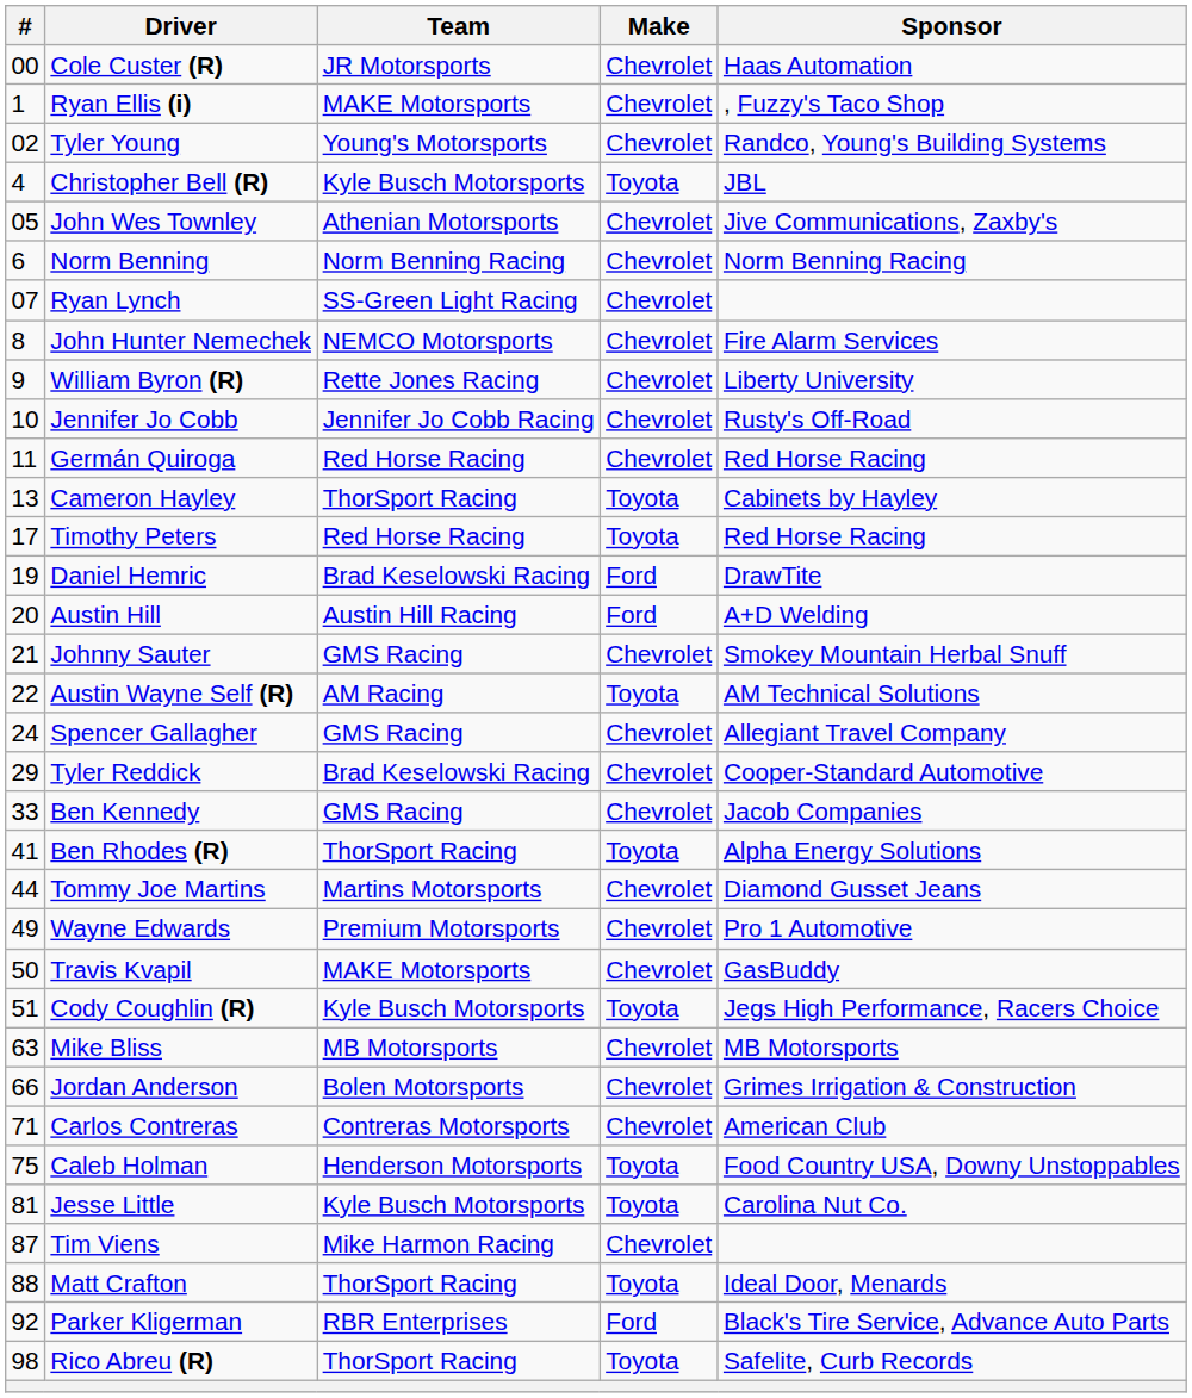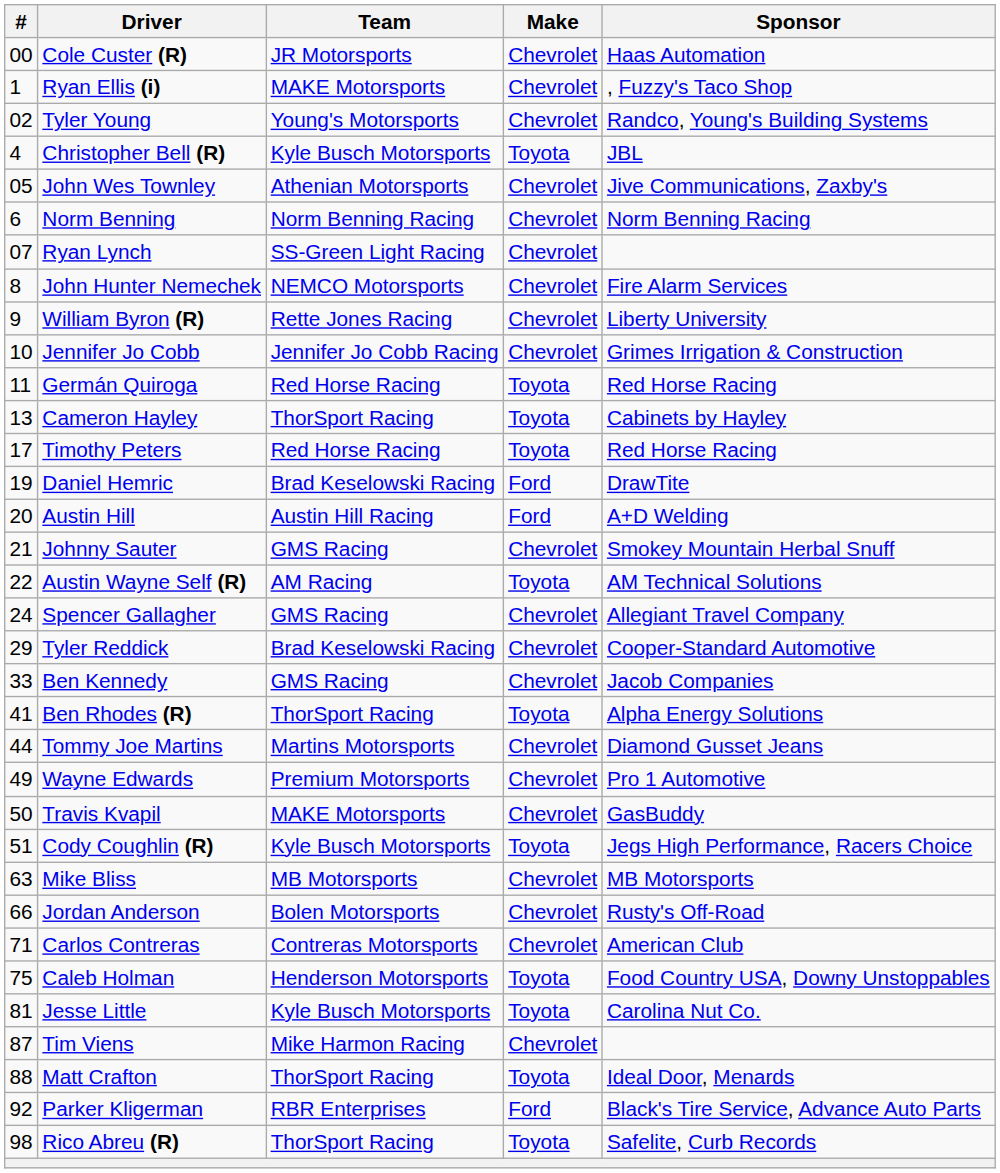Jennifer Jo Cobb | Sponsor: Rusty's Off-Road -> Grimes Irrigation & Construction
Germán Quiroga | Make: Chevrolet -> Toyota
Jordan Anderson | Sponsor: Grimes Irrigation & Construction -> Rusty's Off-Road
